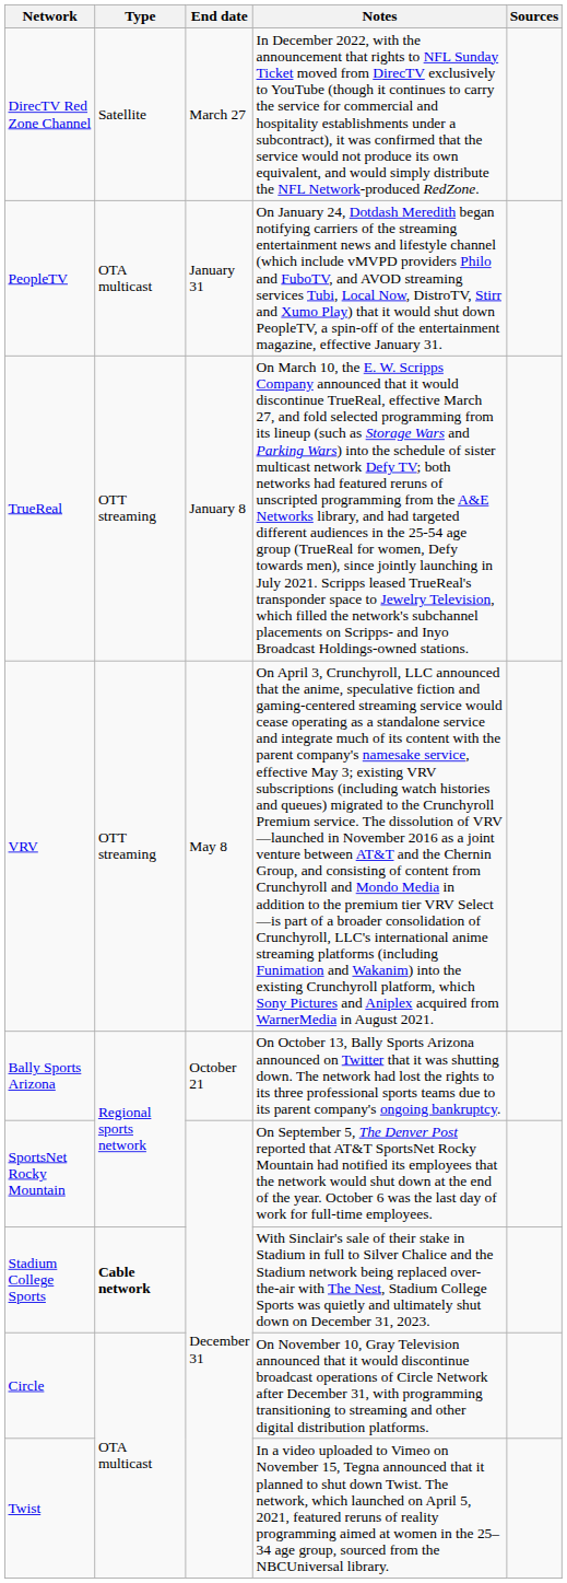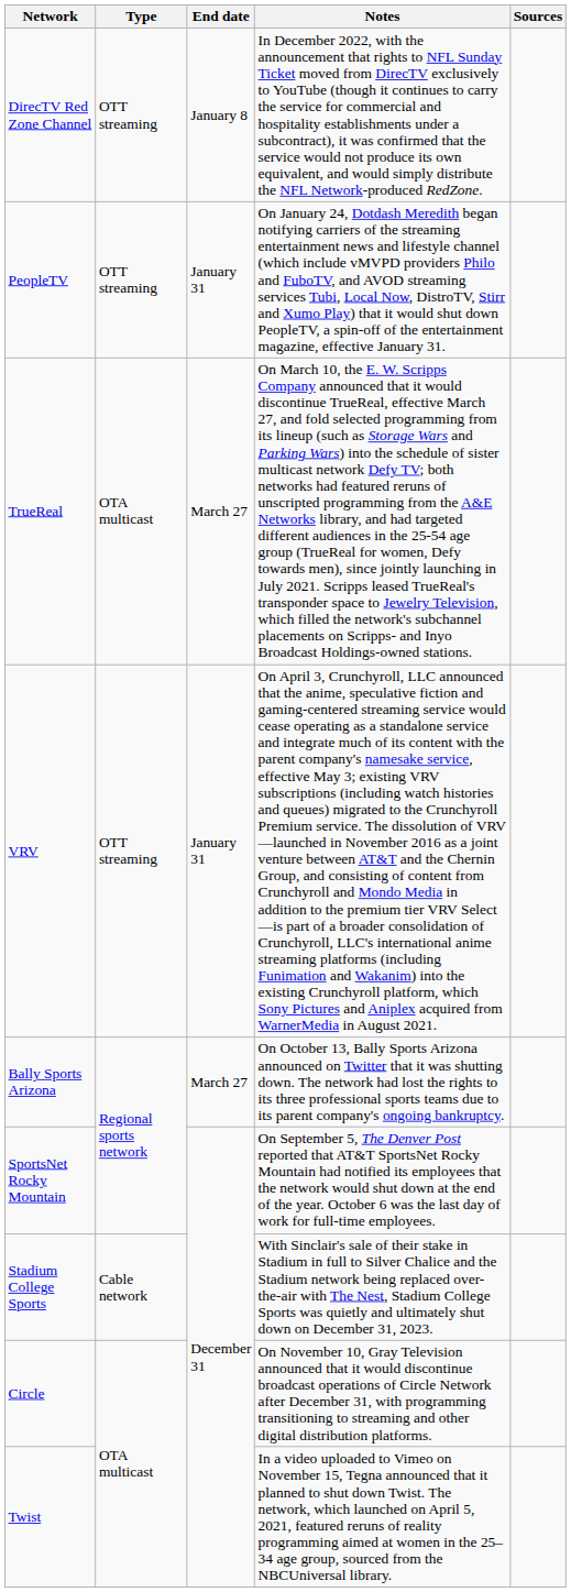DirecTV Red Zone Channel | Type: Satellite -> OTT streaming
DirecTV Red Zone Channel | End date: March 27 -> January 8
PeopleTV | Type: OTA multicast -> OTT streaming
TrueReal | Type: OTT streaming -> OTA multicast
TrueReal | End date: January 8 -> March 27
VRV | End date: May 8 -> January 31
Bally Sports Arizona | End date: October 21 -> March 27
Stadium College Sports | Type: bold -> normal
